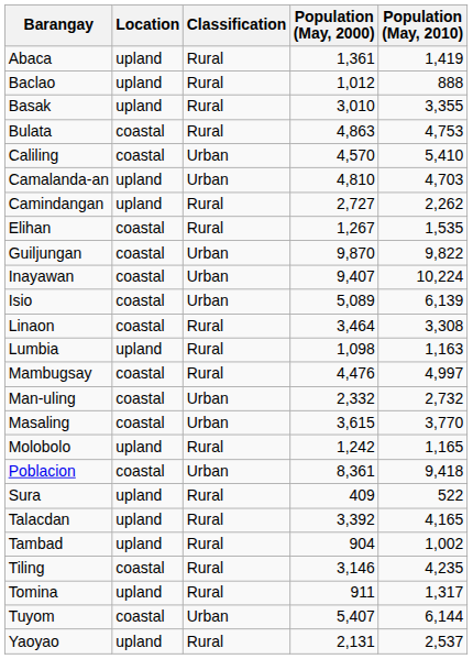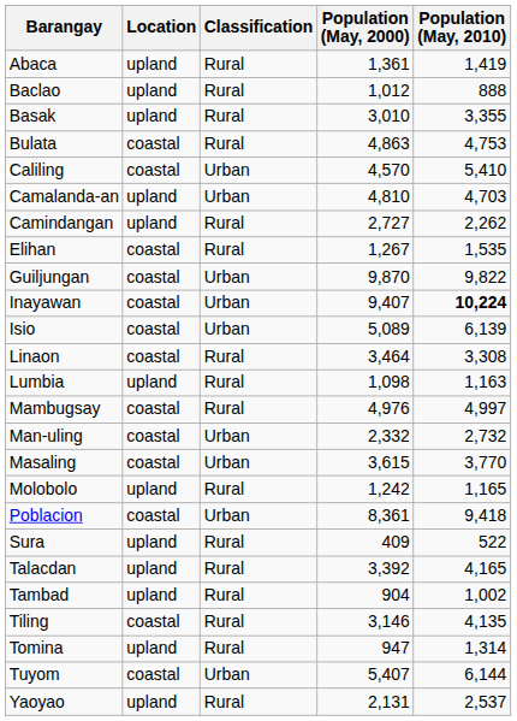Inayawan | Population (May, 2010): normal -> bold
Mambugsay | Population (May, 2000): 4,476 -> 4,976
Tiling | Population (May, 2010): 4,235 -> 4,135
Tomina | Population (May, 2000): 911 -> 947
Tomina | Population (May, 2010): 1,317 -> 1,314
